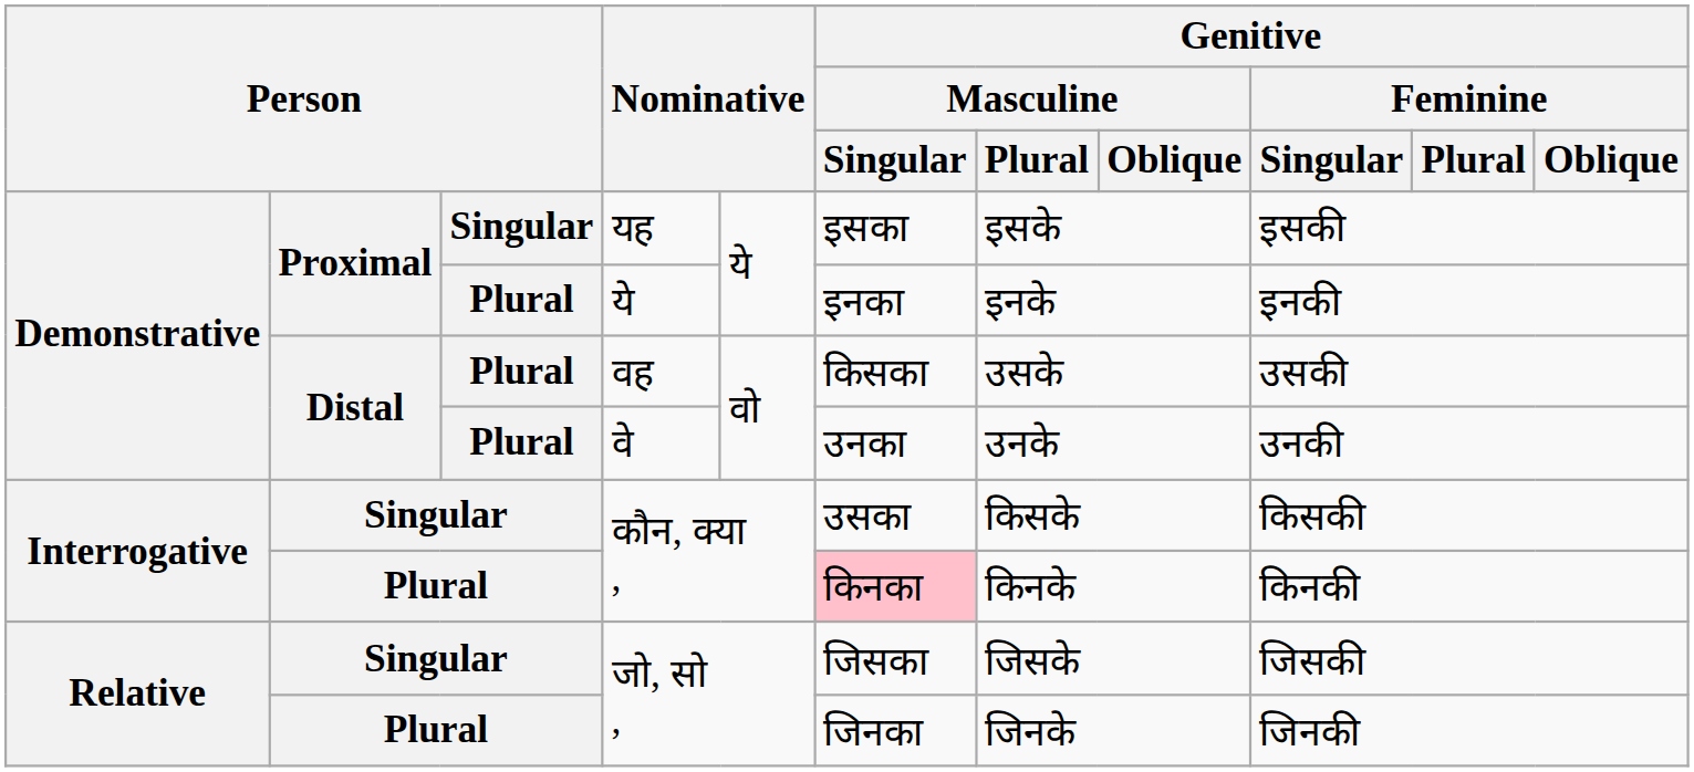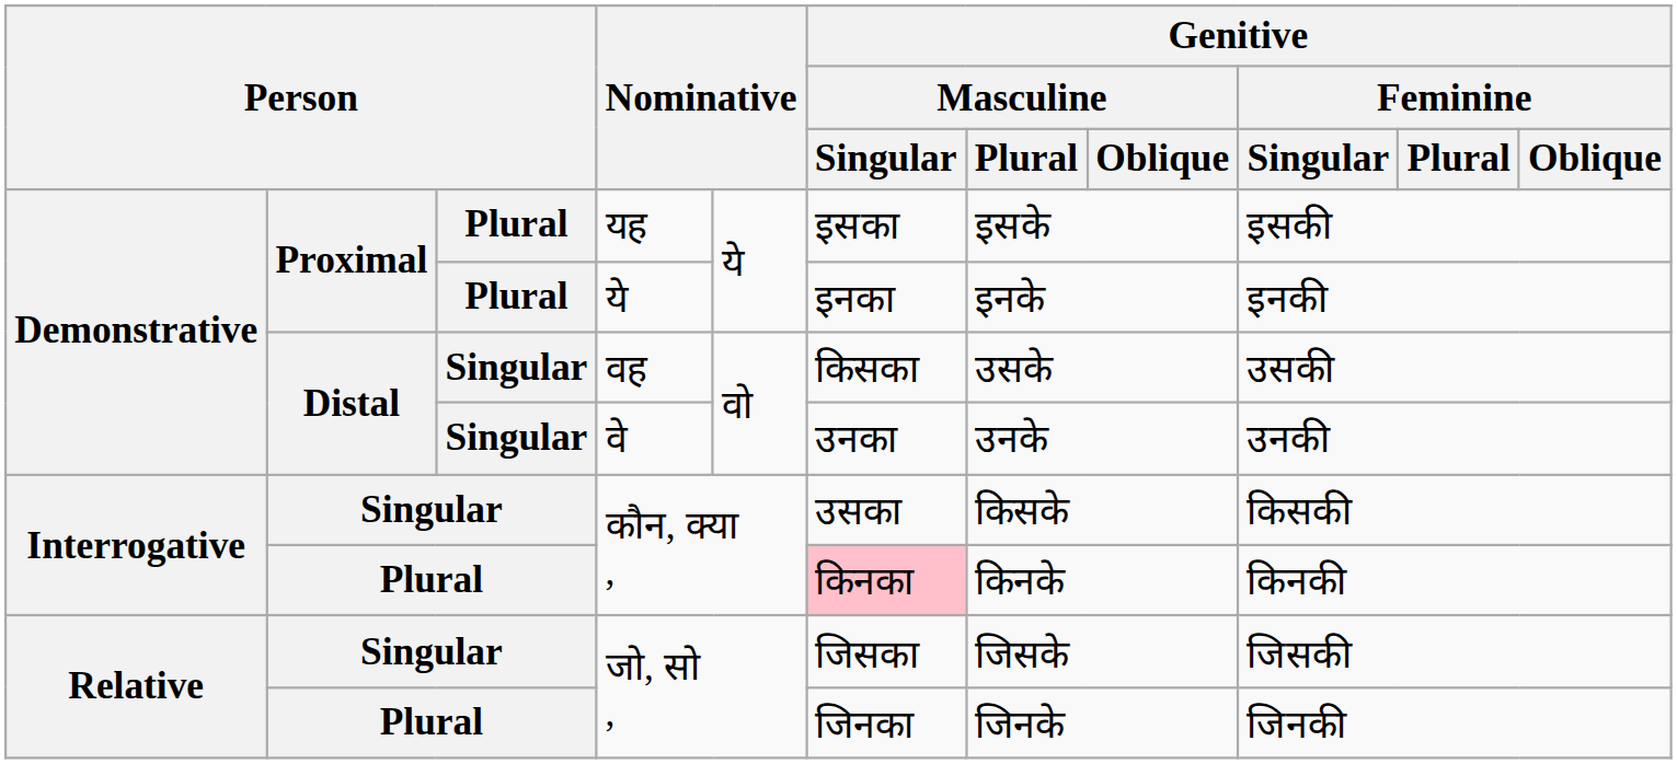यह | column 3: Singular -> Plural
वह | column 3: Plural -> Singular
वे | column 3: Plural -> Singular
